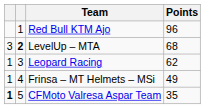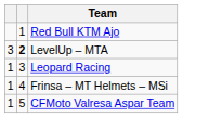- column: Points | 96 | 68 | 62 | 49 | 35
CFMoto Valresa Aspar Team | column 1: bold -> normal
